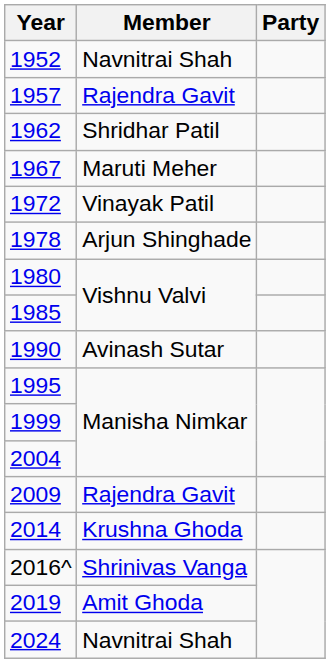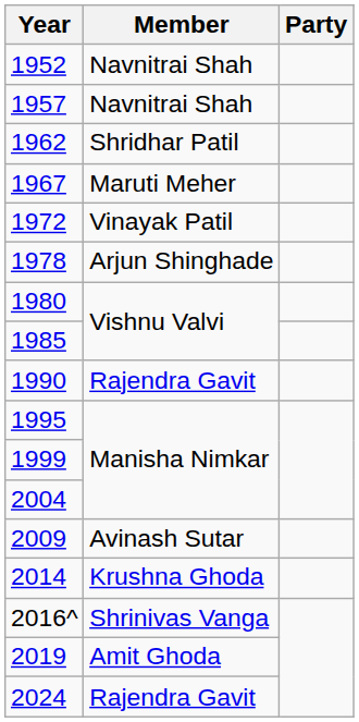1957 | Member: Rajendra Gavit -> Navnitrai Shah
1990 | Member: Avinash Sutar -> Rajendra Gavit
2009 | Member: Rajendra Gavit -> Avinash Sutar
2024 | Member: Navnitrai Shah -> Rajendra Gavit
